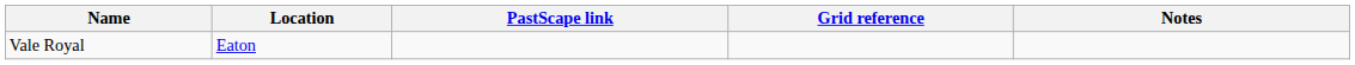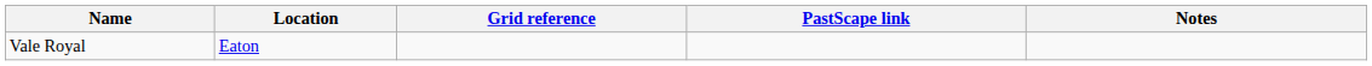columns swapped: Grid reference <-> PastScape link
